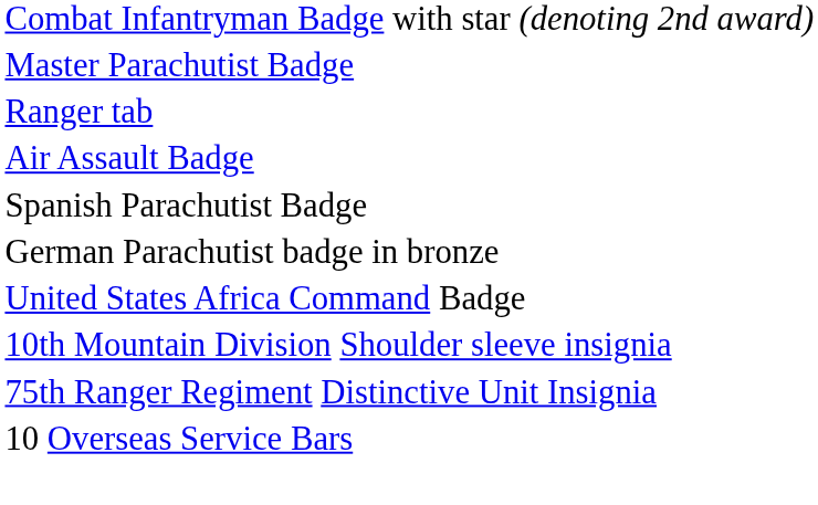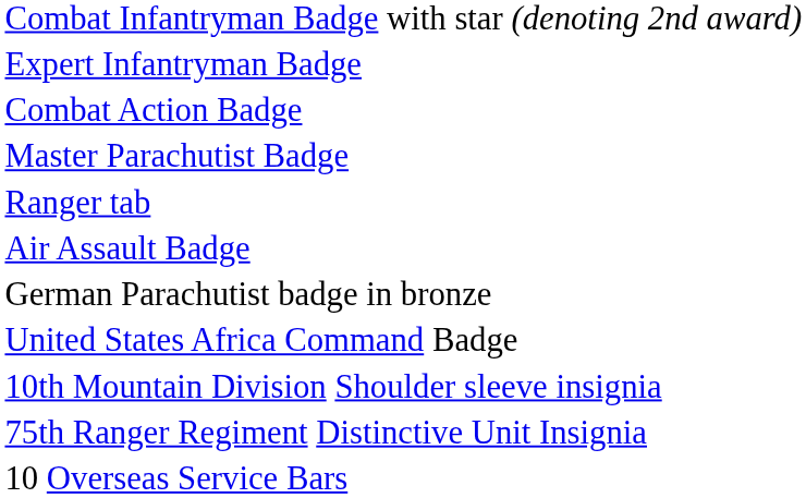+ row: Expert Infantryman Badge
+ row: Combat Action Badge
- row: Spanish Parachutist Badge
